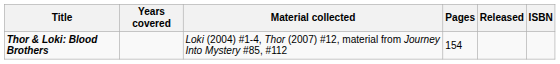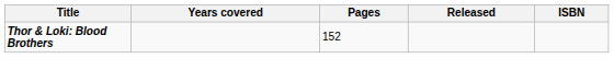- column: Material collected | Loki (2004) #1-4, Thor (2007) #12, material from Journey Into Mystery #85, #112
Thor & Loki: Blood Brothers | Pages: 154 -> 152
